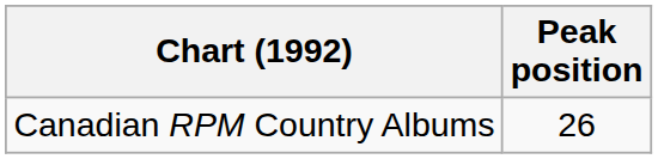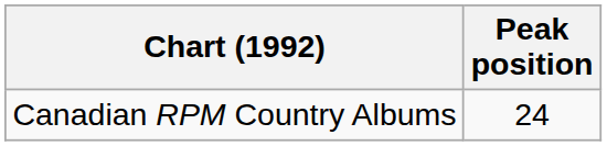Canadian RPM Country Albums | Peak position: 26 -> 24
